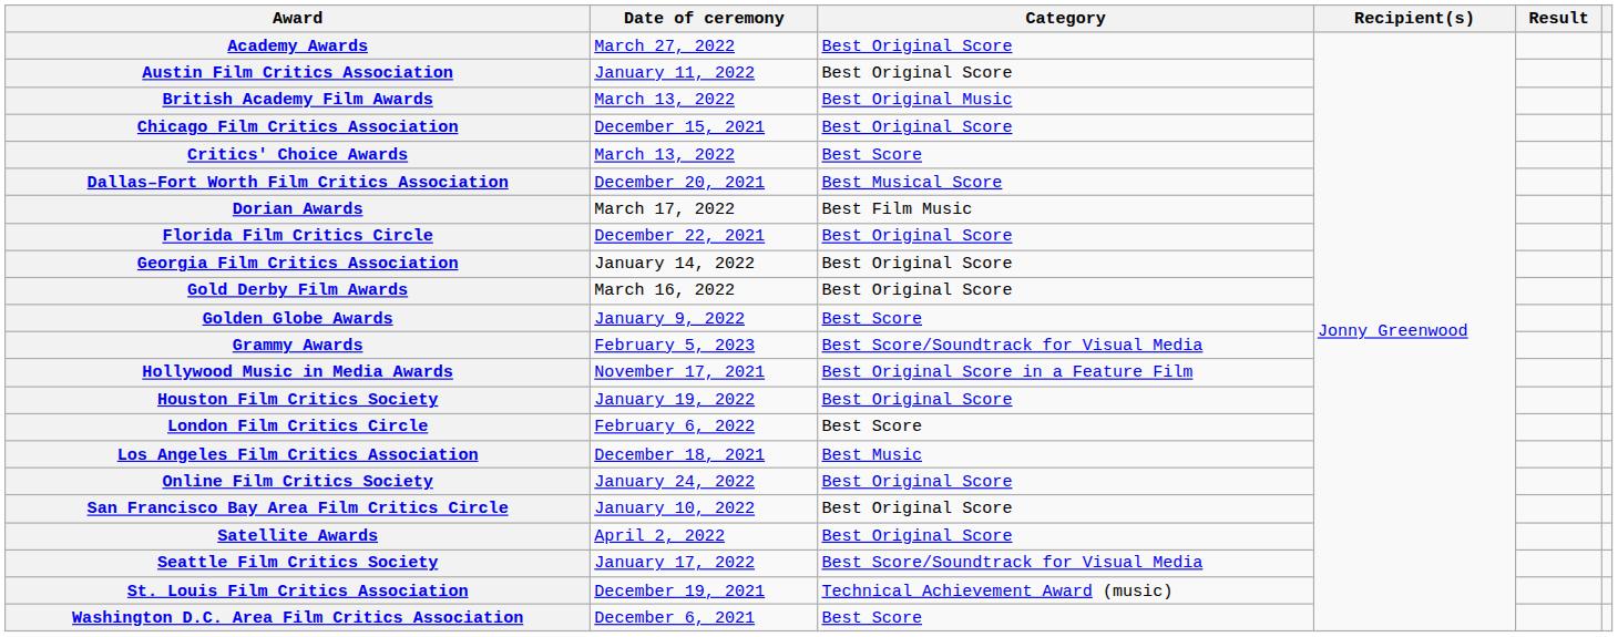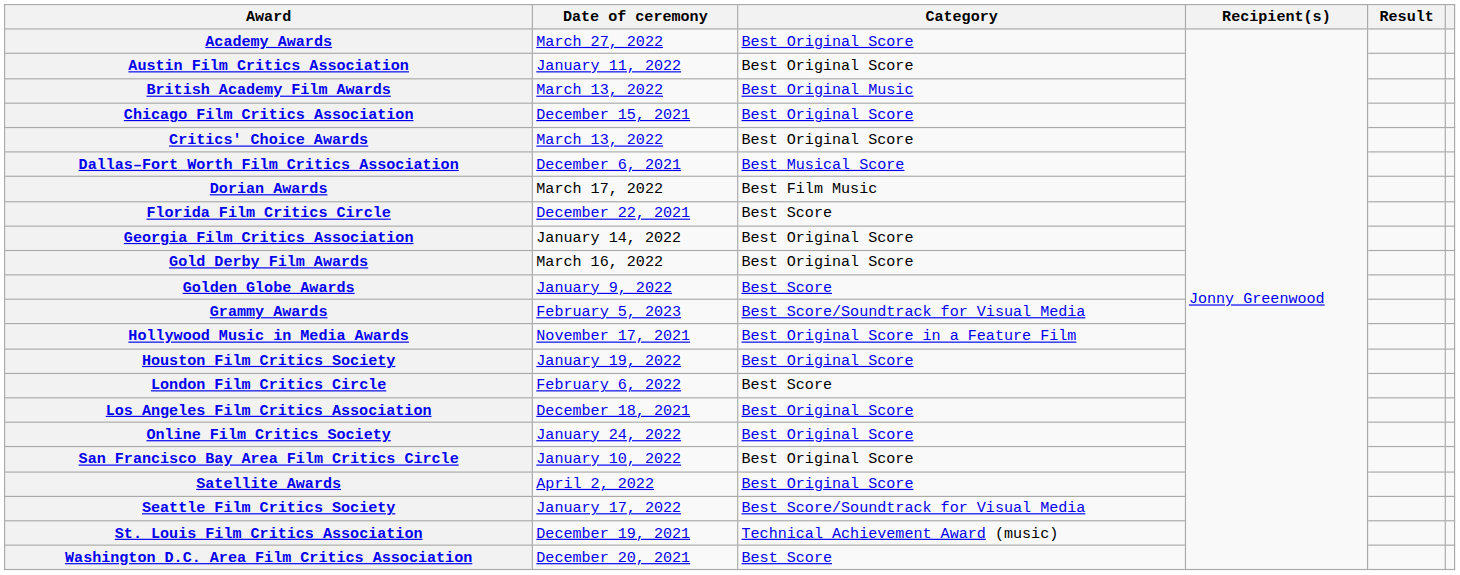Critics' Choice Awards | Category: Best Score -> Best Original Score
Dallas–Fort Worth Film Critics Association | Date of ceremony: December 20, 2021 -> December 6, 2021
Florida Film Critics Circle | Category: Best Original Score -> Best Score
Los Angeles Film Critics Association | Category: Best Music -> Best Original Score
Washington D.C. Area Film Critics Association | Date of ceremony: December 6, 2021 -> December 20, 2021
